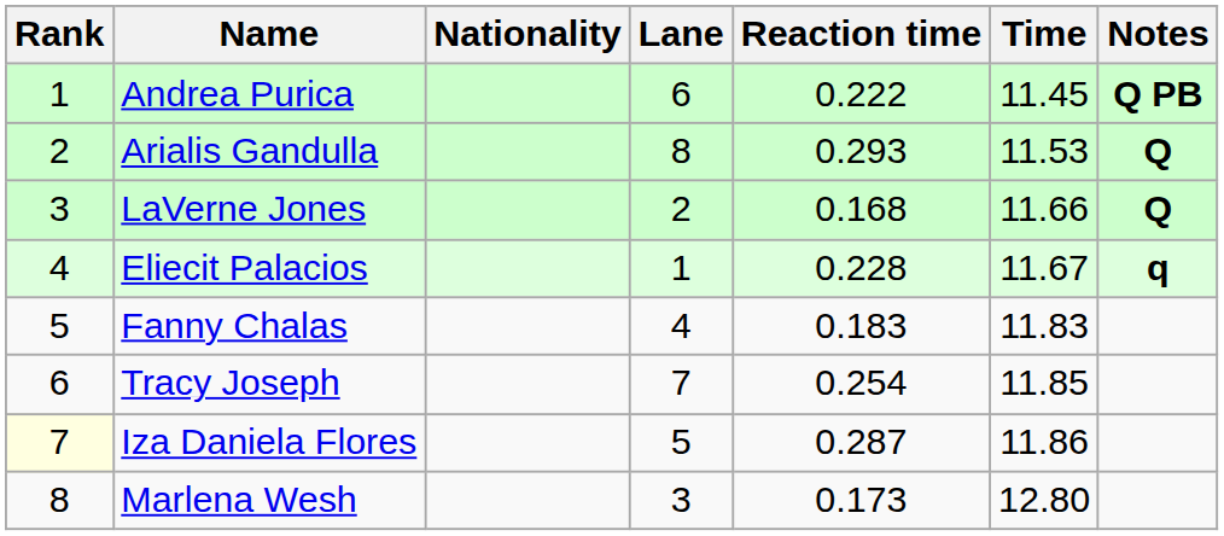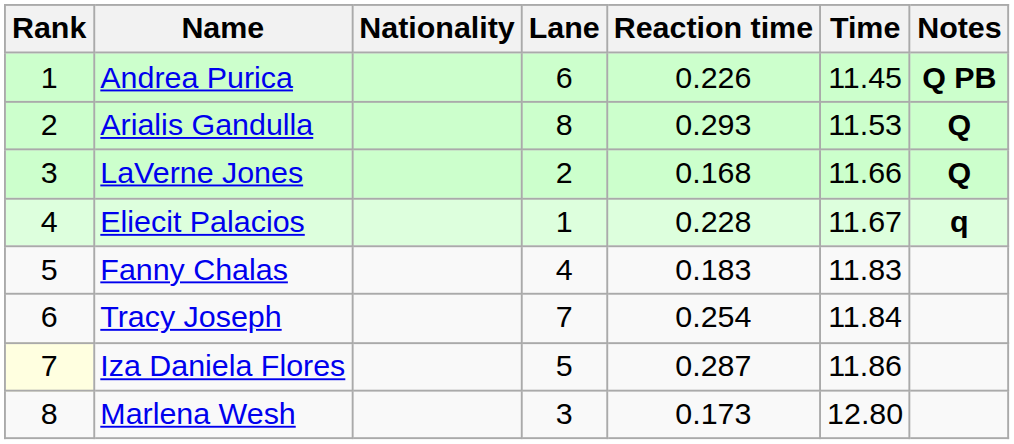Andrea Purica | Reaction time: 0.222 -> 0.226
Tracy Joseph | Time: 11.85 -> 11.84
